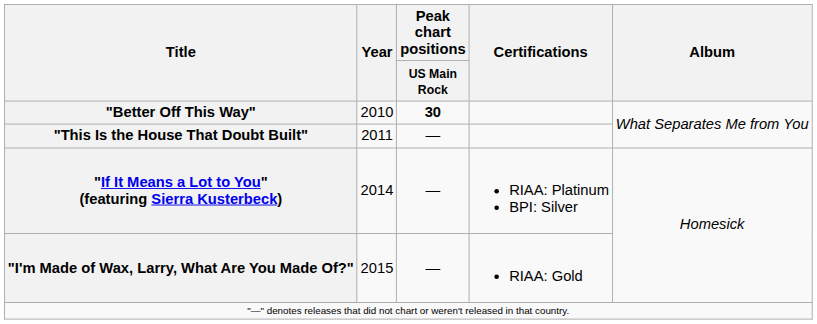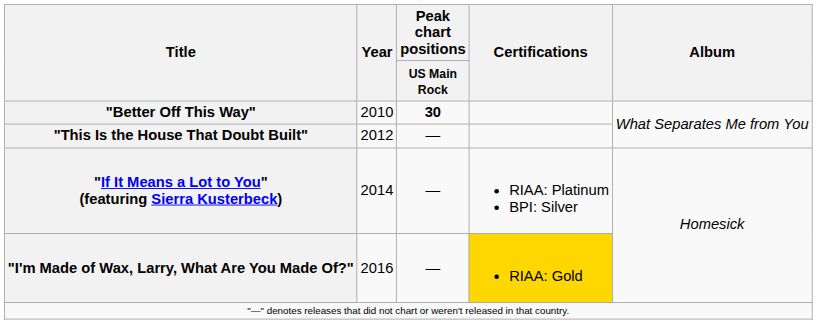"This Is the House That Doubt Built" | Year: 2011 -> 2012
"I'm Made of Wax, Larry, What Are You Made Of?" | Year: 2015 -> 2016
"I'm Made of Wax, Larry, What Are You Made Of?" | Certifications: no background -> gold background
